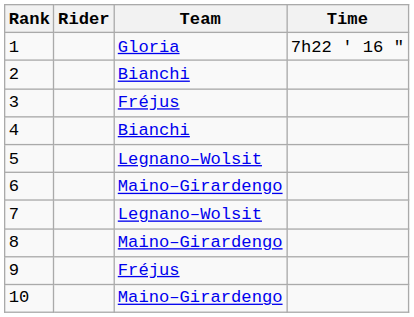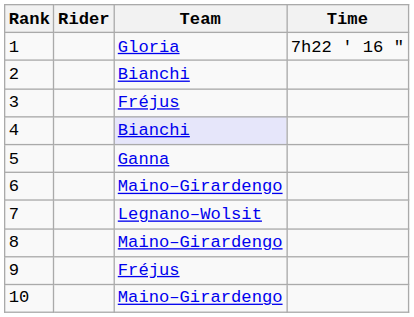4 | Team: no background -> lavender background
5 | Team: Legnano–Wolsit -> Ganna
